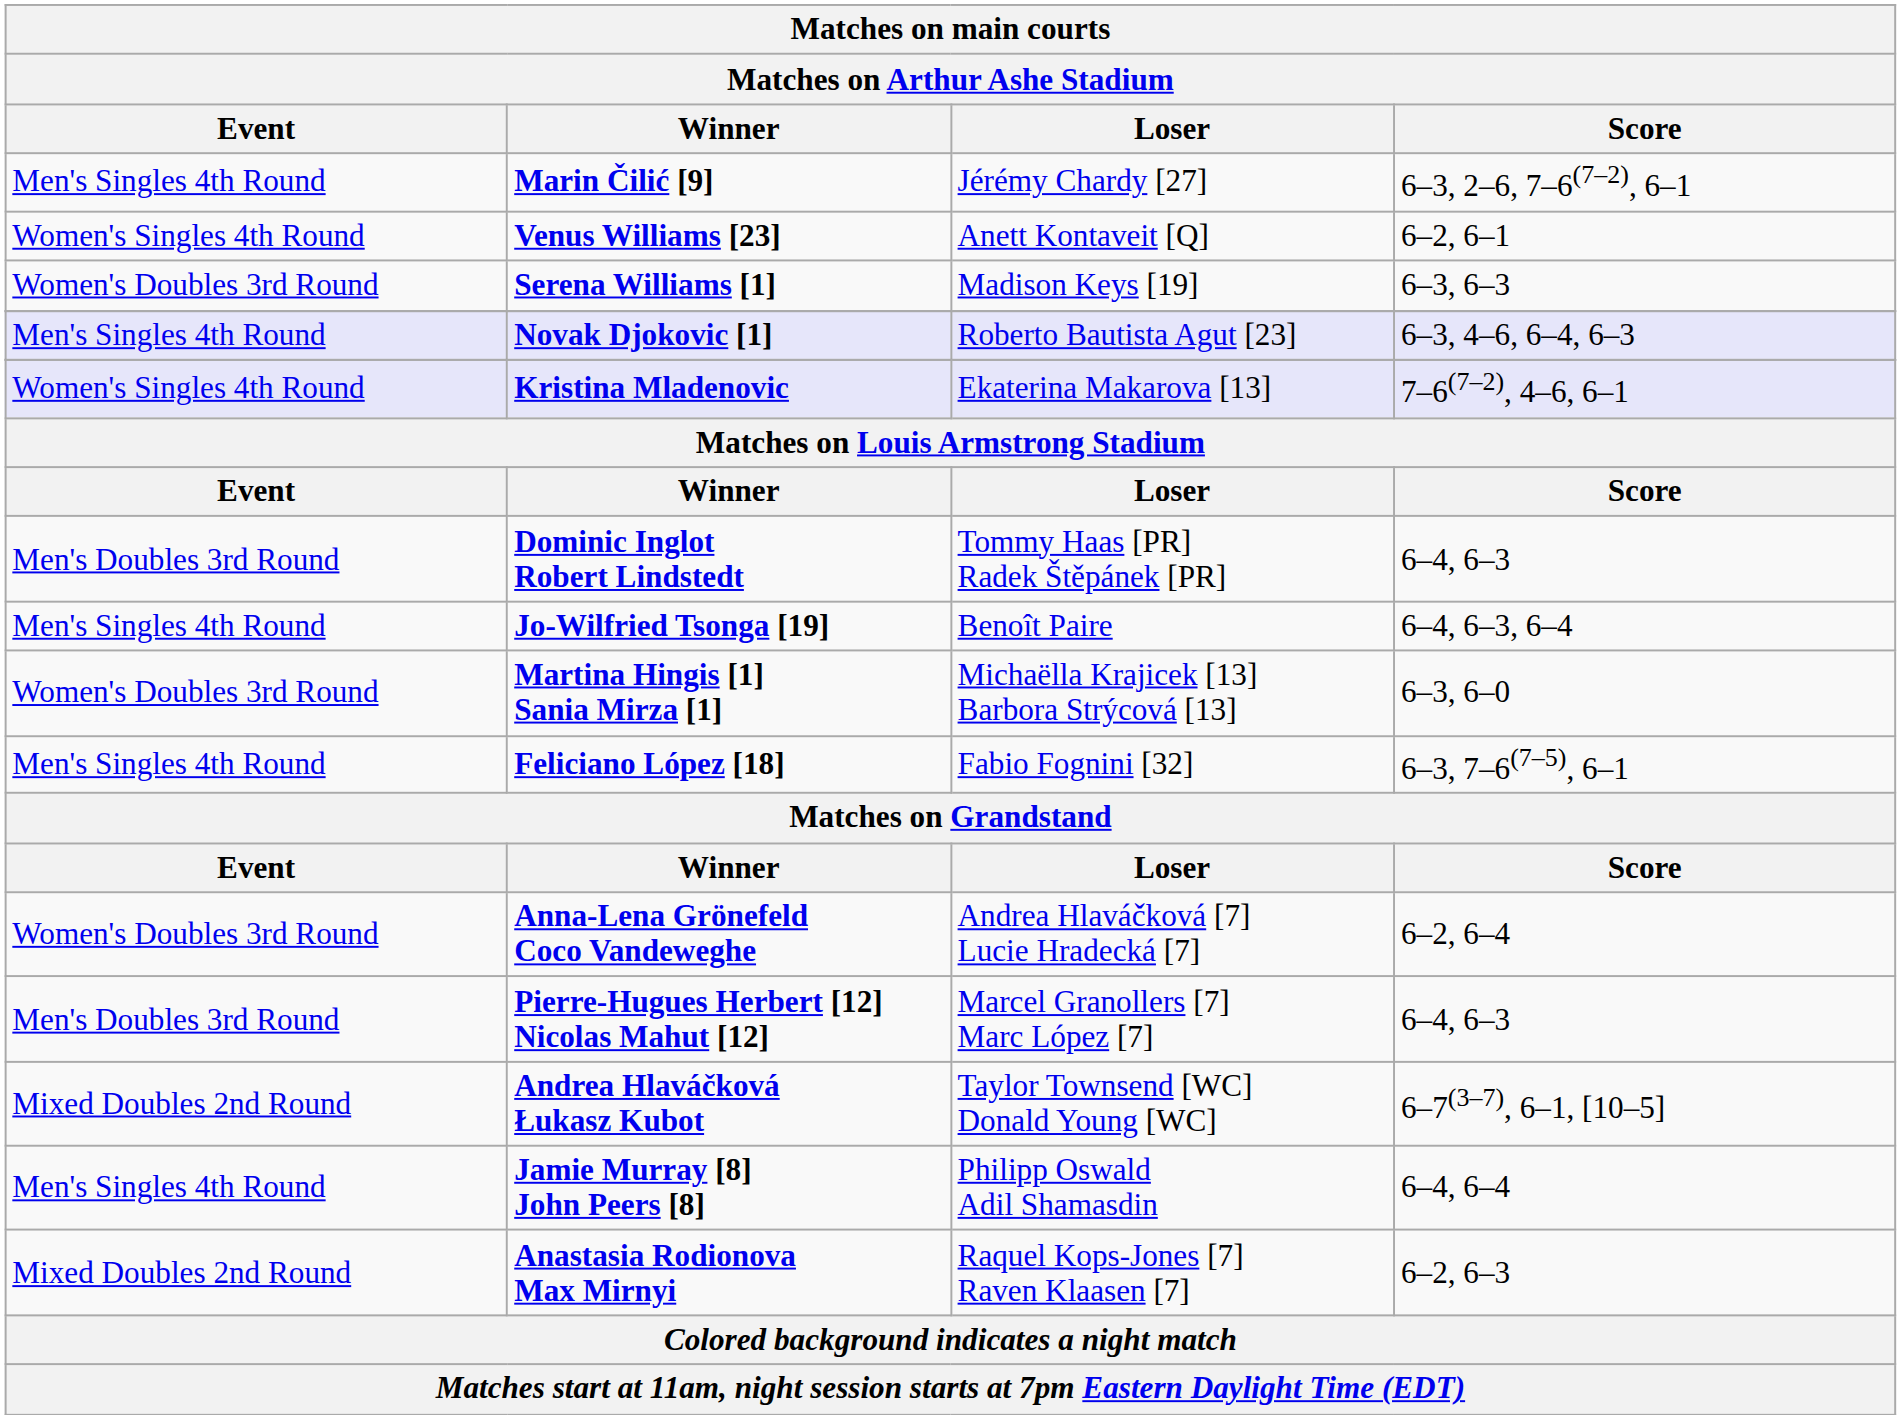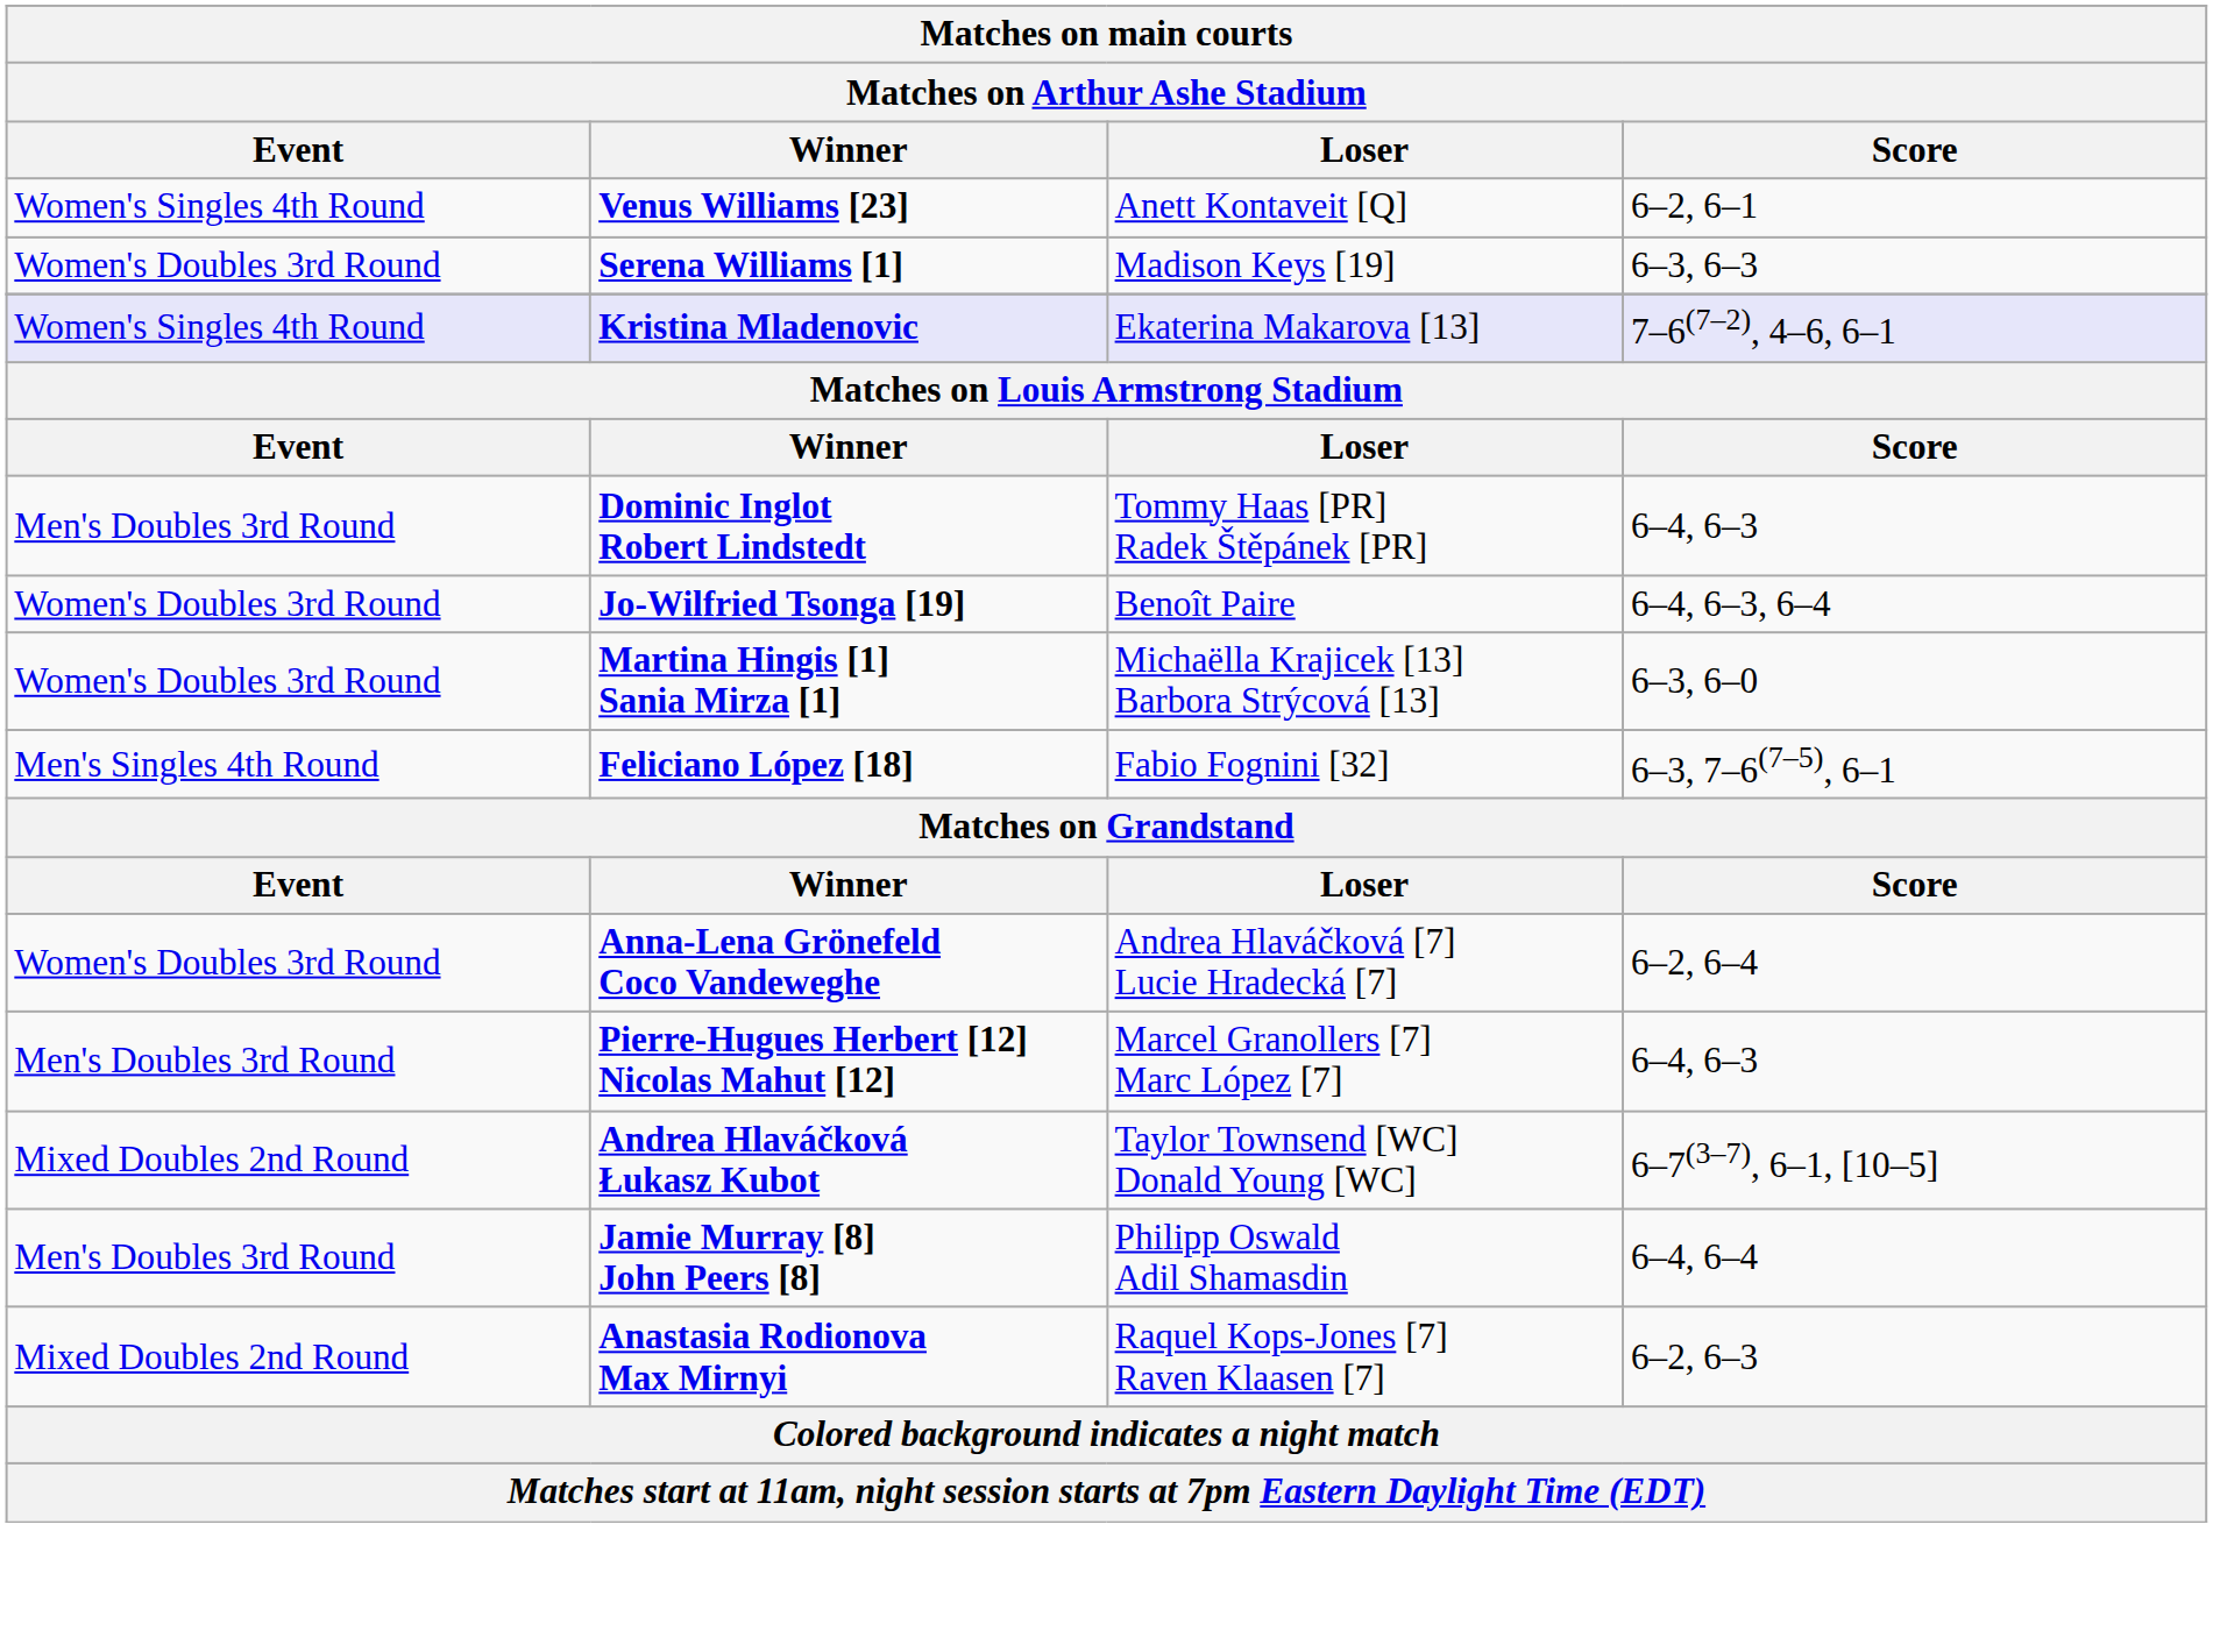- row: Men's Singles 4th Round | Marin Čilić [9] | Jérémy Chardy [27] | 6–3, 2–6, 7–6(7–2), 6–1
- row: Men's Singles 4th Round | Novak Djokovic [1] | Roberto Bautista Agut [23] | 6–3, 4–6, 6–4, 6–3
Jo-Wilfried Tsonga [19] | Event: Men's Singles 4th Round -> Women's Doubles 3rd Round
Jamie Murray [8] John Peers [8] | Event: Men's Singles 4th Round -> Men's Doubles 3rd Round
